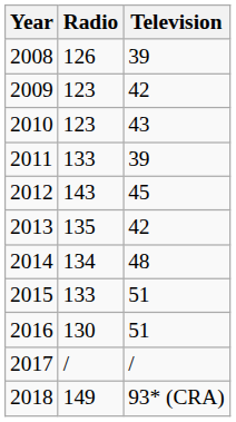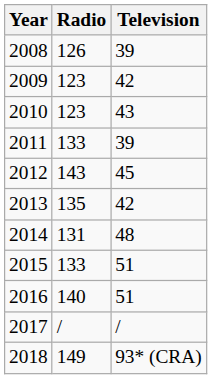2014 | Radio: 134 -> 131
2016 | Radio: 130 -> 140
